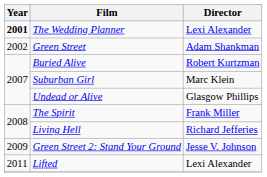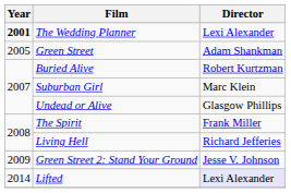Green Street | Year: 2002 -> 2005
Lifted | Year: 2011 -> 2014
Lifted | Director: no background -> lavender background
